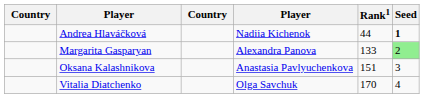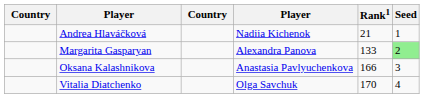Andrea Hlaváčková | Rank1: 44 -> 21
Andrea Hlaváčková | Seed: bold -> normal
Oksana Kalashnikova | Rank1: 151 -> 166
